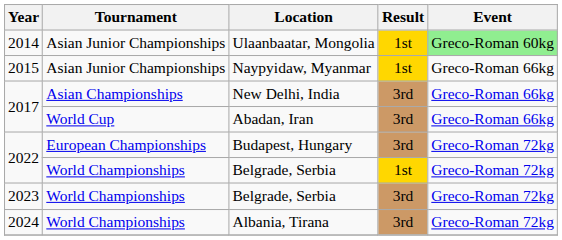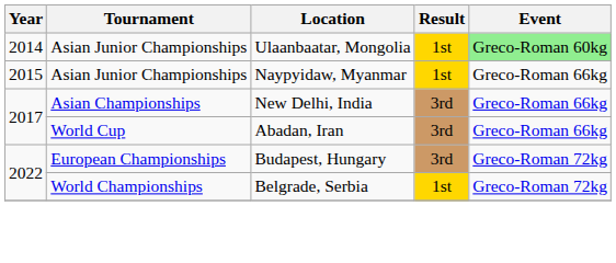- row: 2023 | World Championships | Belgrade, Serbia | 3rd | Greco-Roman 72kg
- row: 2024 | World Championships | Albania, Tirana | 3rd | Greco-Roman 72kg
